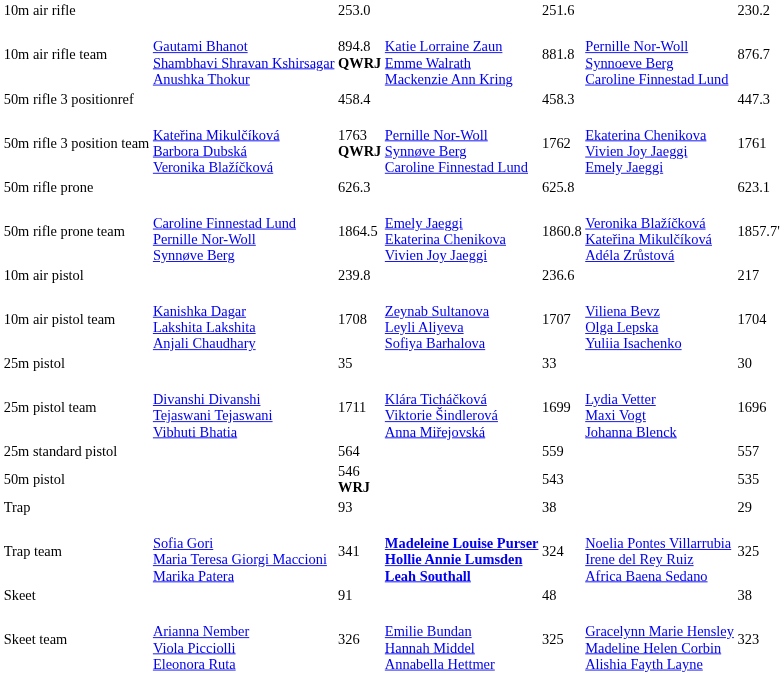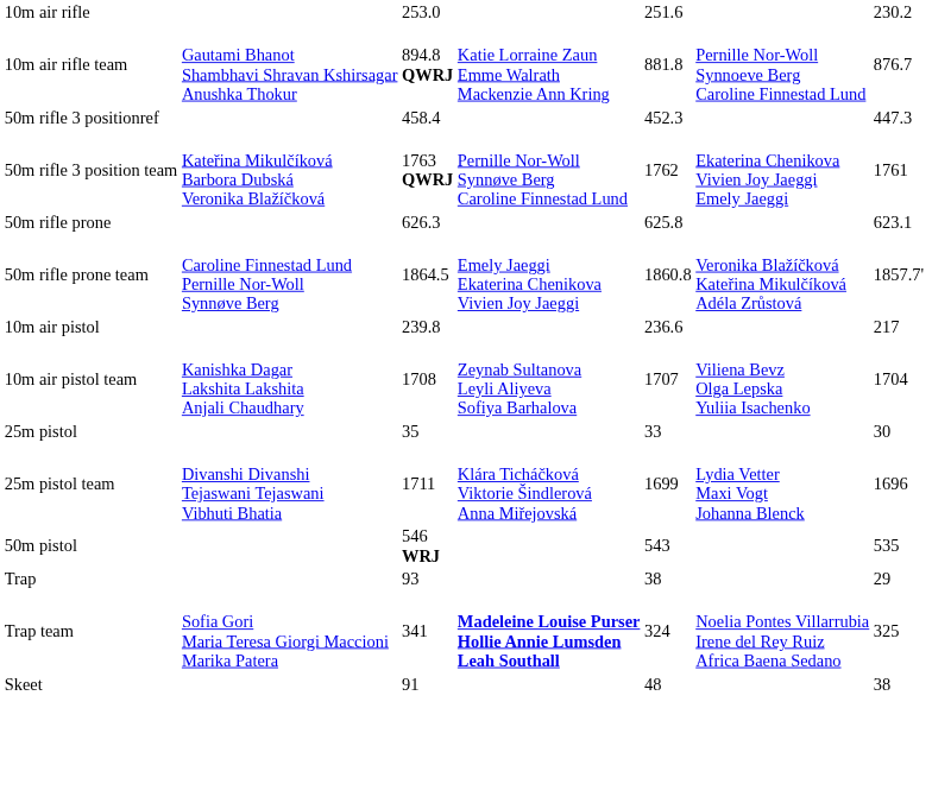50m rifle 3 positionref | column 5: 458.3 -> 452.3
- row: 25m standard pistol | 564 | 559 | 557
- row: Skeet team | Arianna Nember Viola Picciolli Eleonora Ruta | 326 | Emilie Bundan Hannah Middel Annabella Hettmer | 325 | Gracelynn Marie Hensley Madeline Helen Corbin Alishia Fayth Layne | 323
